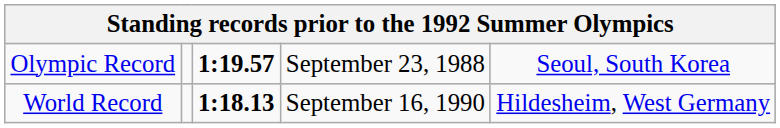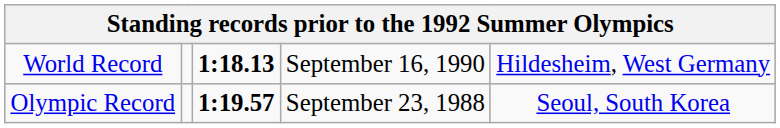rows swapped: World Record <-> Olympic Record
